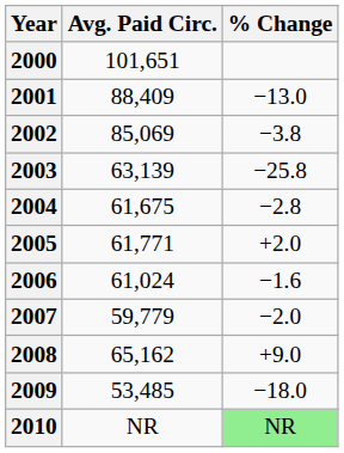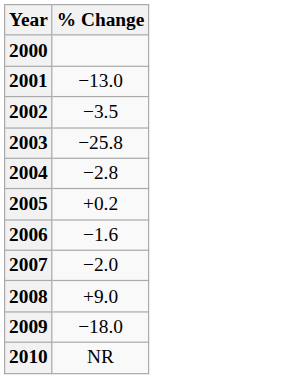- column: Avg. Paid Circ. | 101,651 | 88,409 | 85,069 | 63,139 | 61,675 | 61,771 | 61,024 | 59,779 | 65,162 | 53,485 | NR
2002 | % Change: −3.8 -> −3.5
2005 | % Change: +2.0 -> +0.2
2010 | % Change: lightgreen background -> no background
